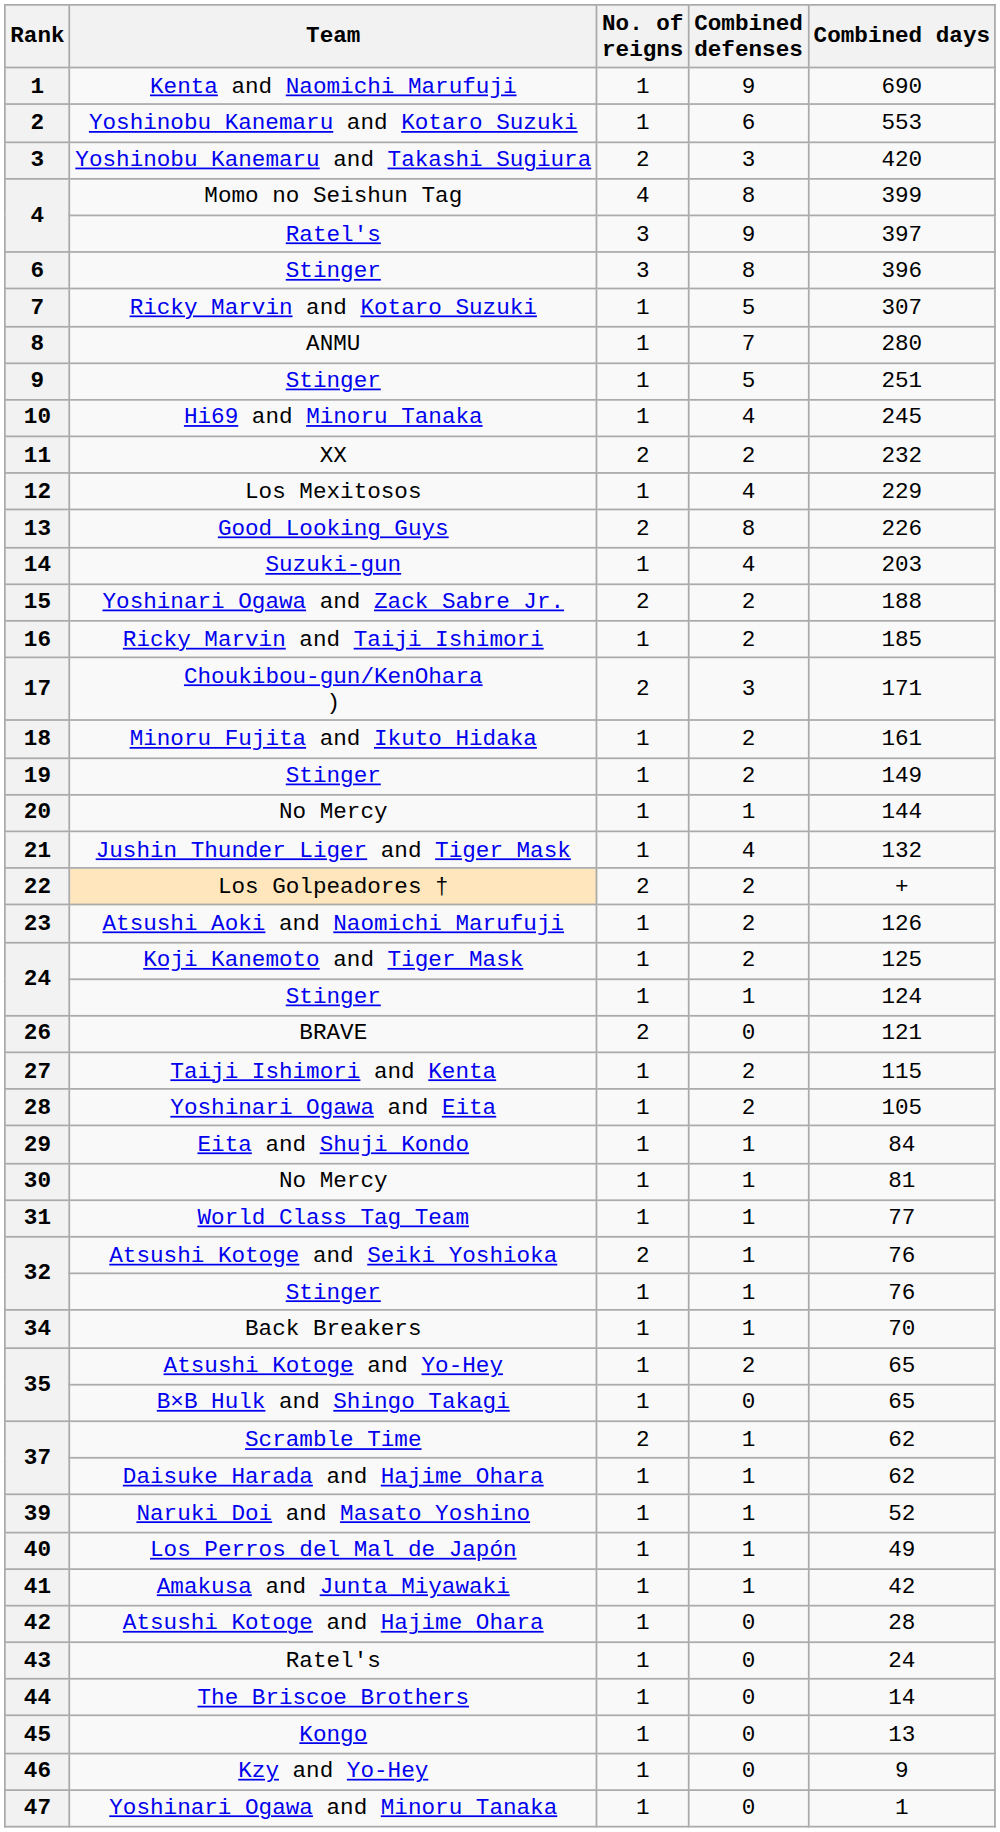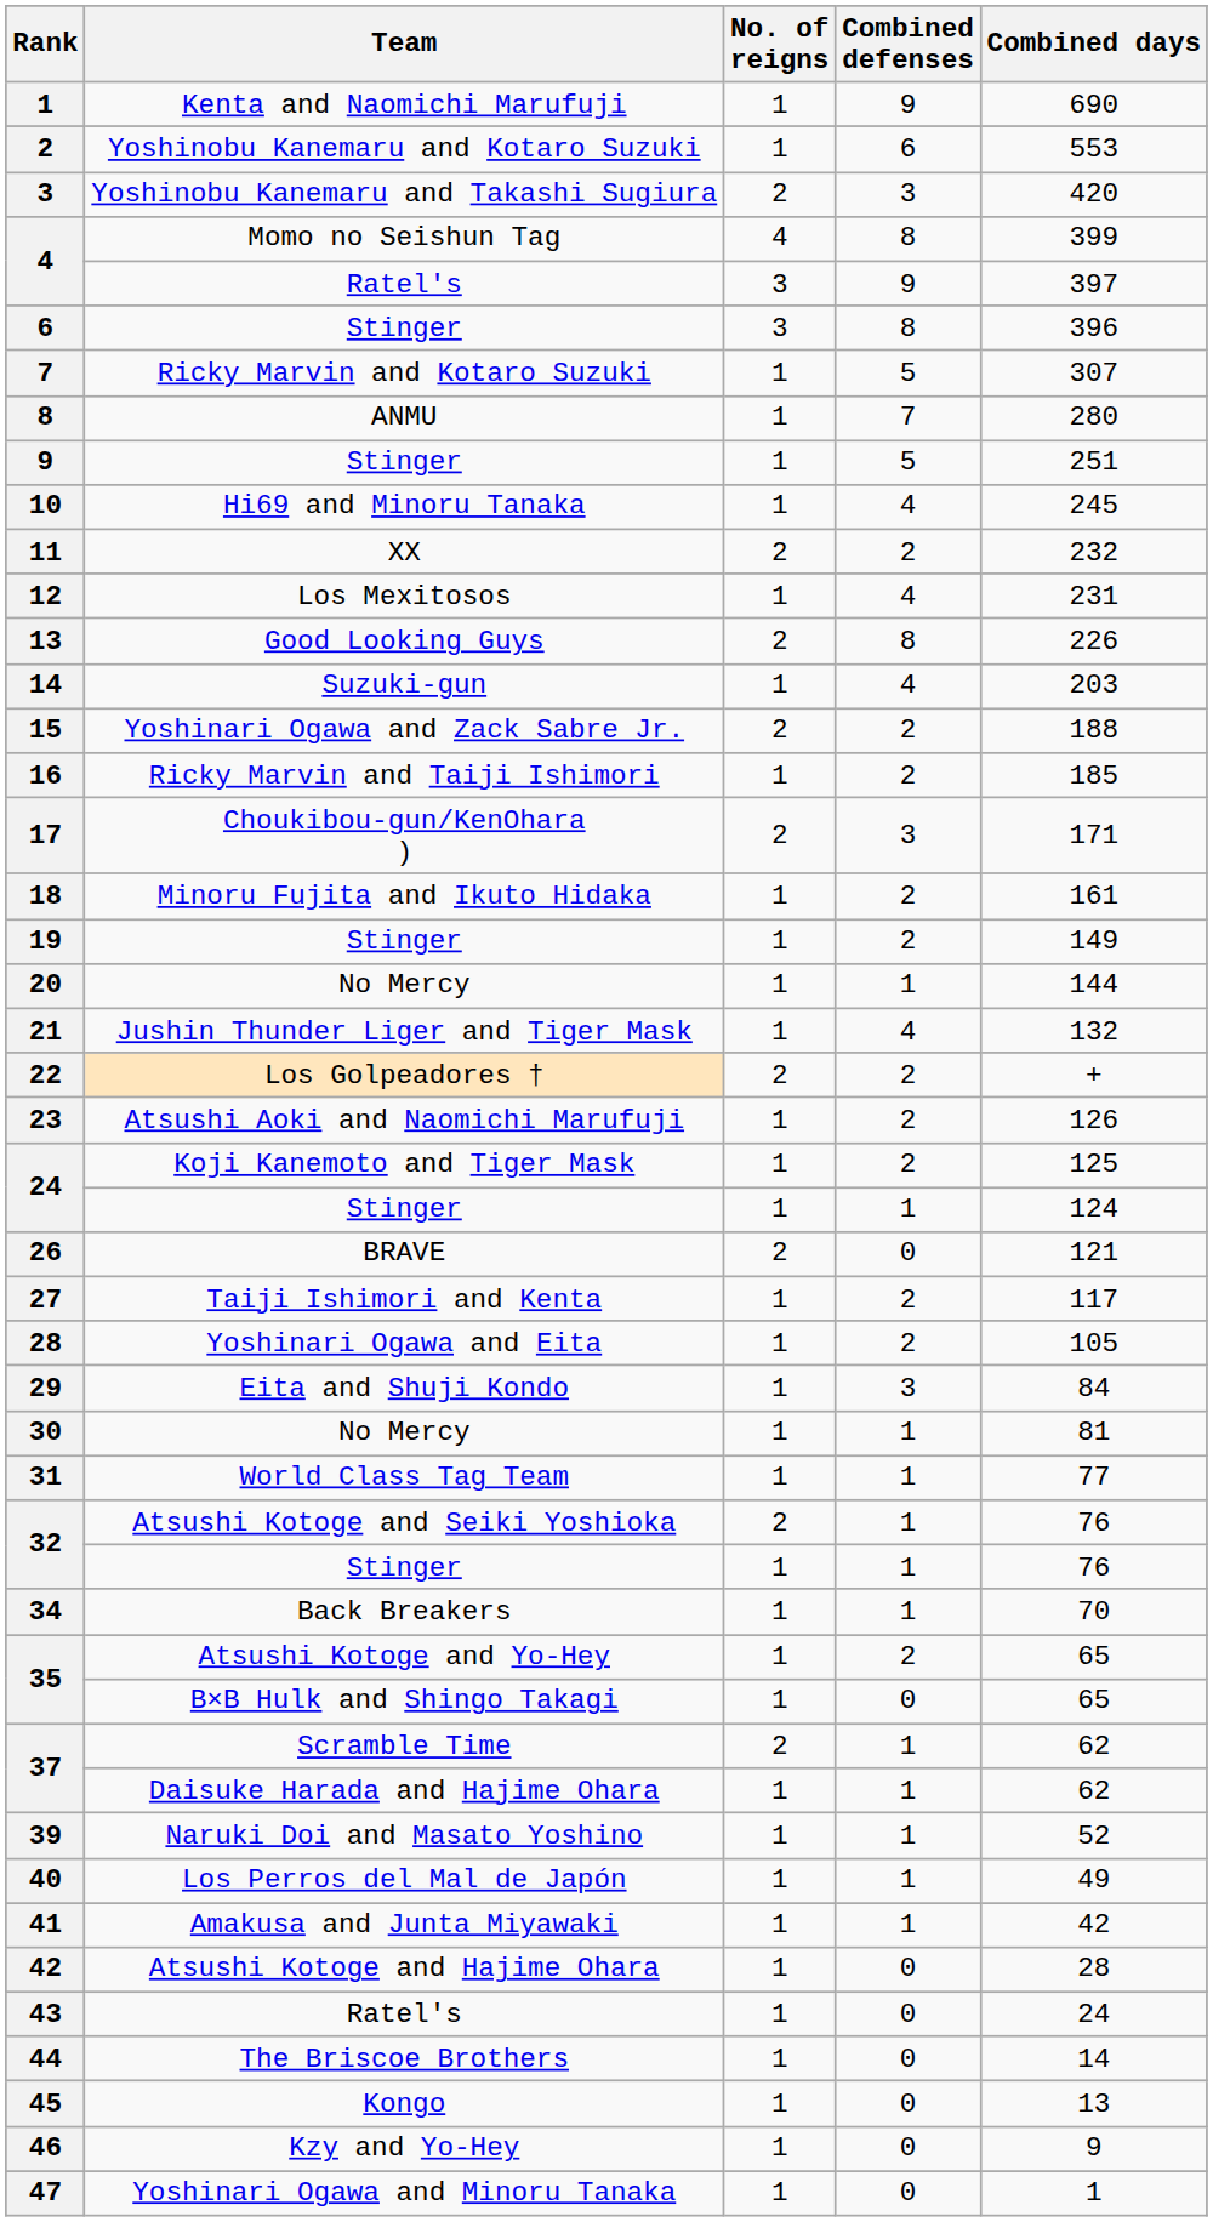12 | Combined days: 229 -> 231
27 | Combined days: 115 -> 117
29 | Combined defenses: 1 -> 3
